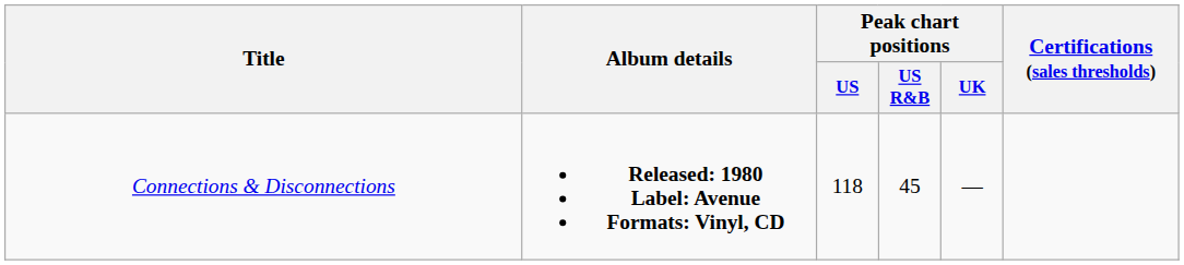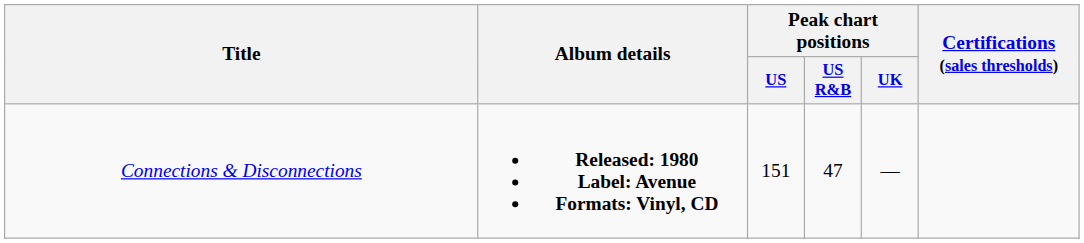Connections & Disconnections | Peak chart positions / US: 118 -> 151
Connections & Disconnections | Peak chart positions / US R&B: 45 -> 47
